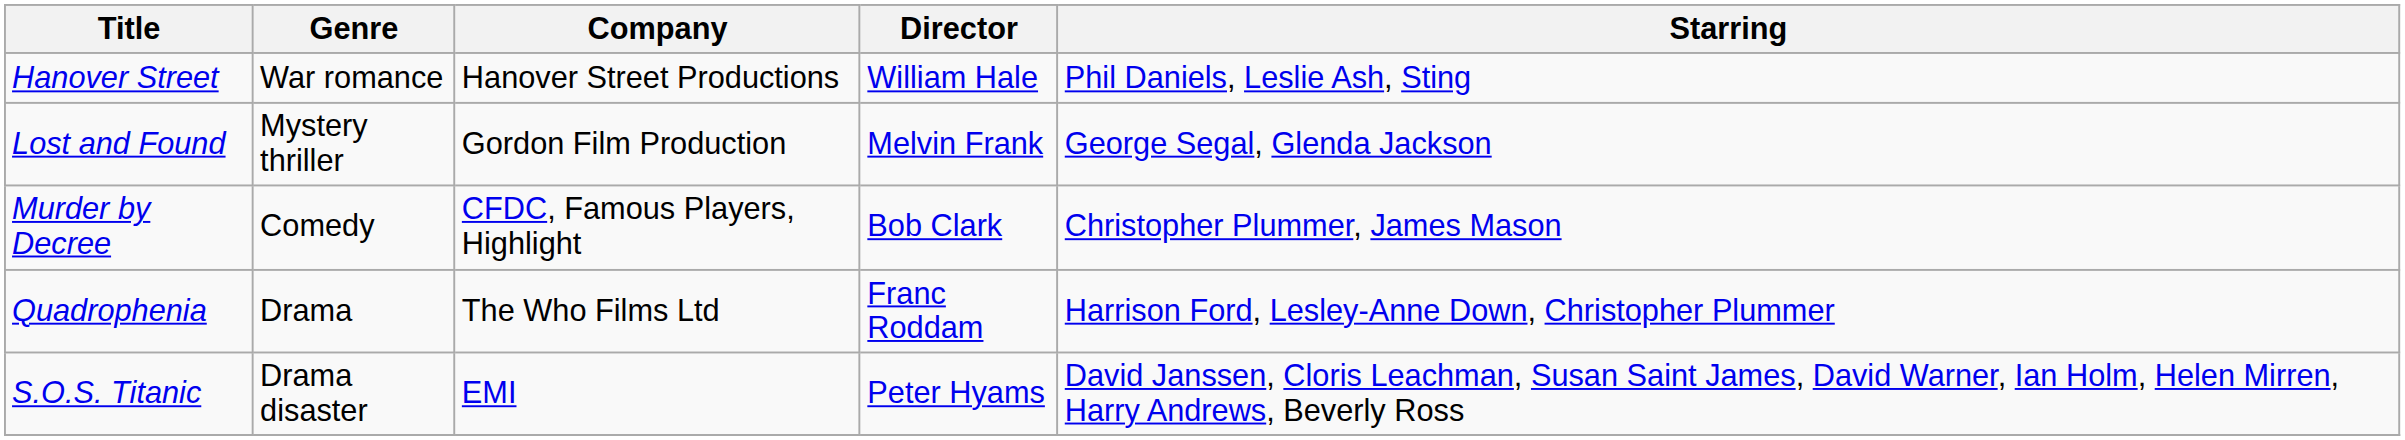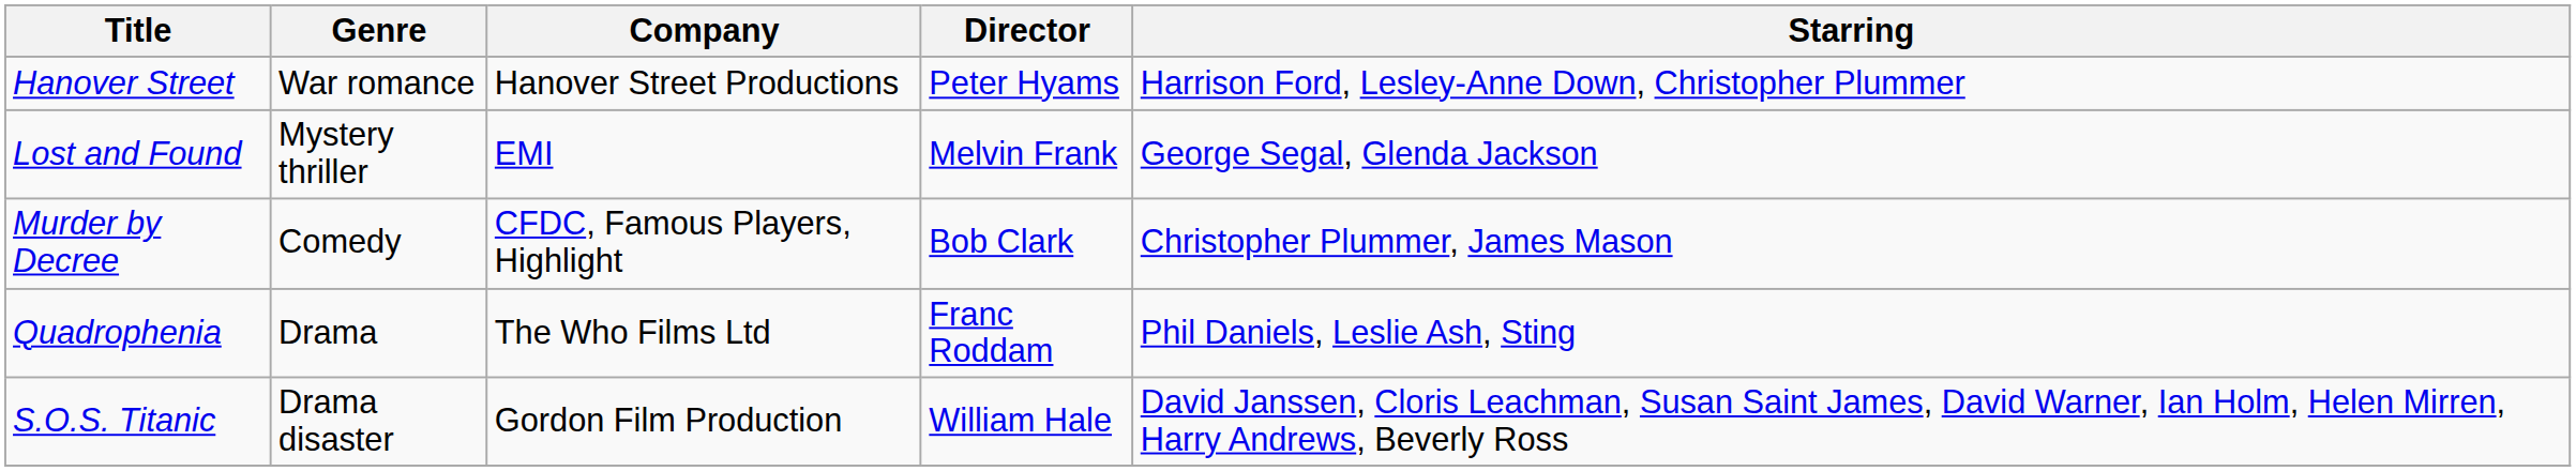Hanover Street | Director: William Hale -> Peter Hyams
Hanover Street | Starring: Phil Daniels, Leslie Ash, Sting -> Harrison Ford, Lesley-Anne Down, Christopher Plummer
Lost and Found | Company: Gordon Film Production -> EMI
Quadrophenia | Starring: Harrison Ford, Lesley-Anne Down, Christopher Plummer -> Phil Daniels, Leslie Ash, Sting
S.O.S. Titanic | Company: EMI -> Gordon Film Production
S.O.S. Titanic | Director: Peter Hyams -> William Hale
